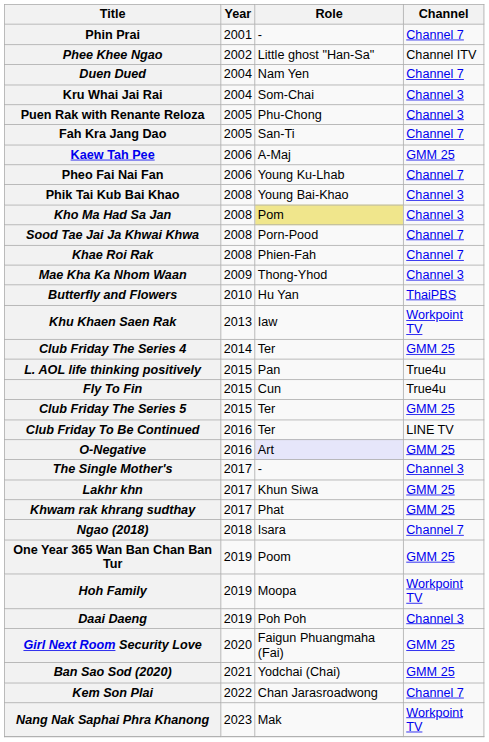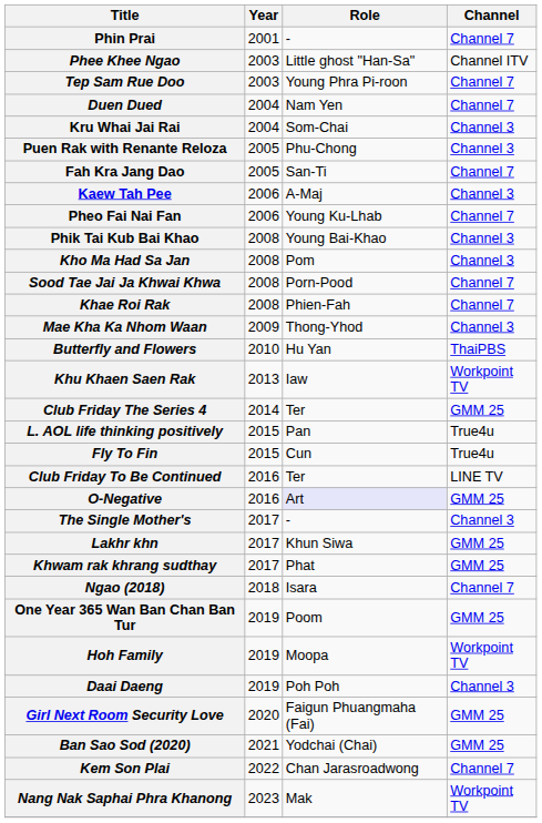Phee Khee Ngao | Year: 2002 -> 2003
+ row: Tep Sam Rue Doo | 2003 | Young Phra Pi-roon | Channel 7
Kaew Tah Pee | Channel: GMM 25 -> Channel 3
Kho Ma Had Sa Jan | Role: khaki background -> no background
- row: Club Friday The Series 5 | 2015 | Ter | GMM 25
